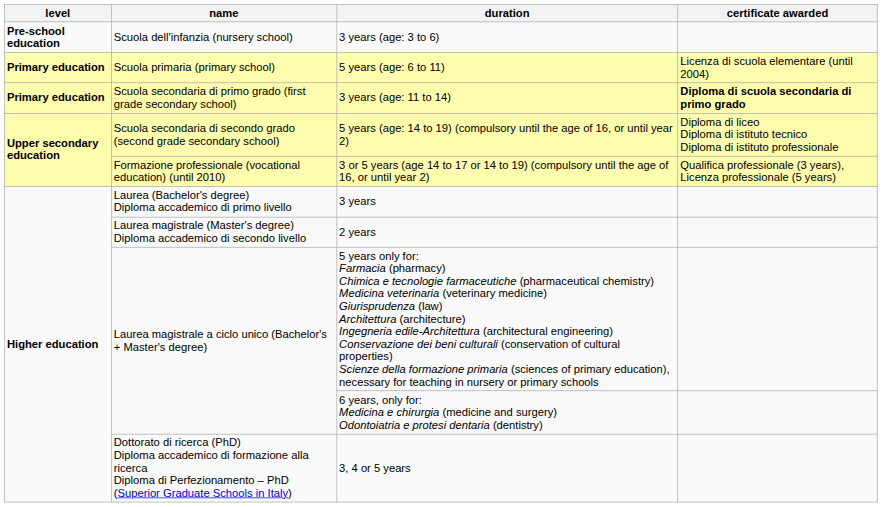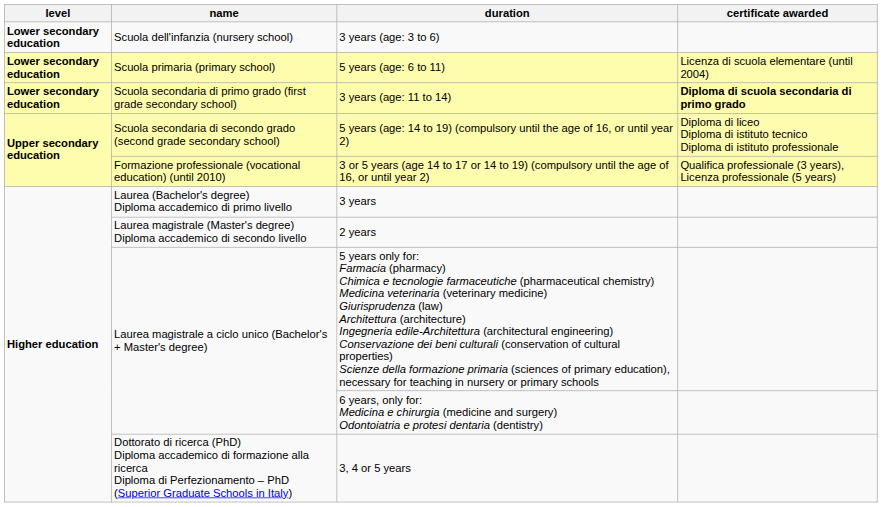3 years (age: 3 to 6) | level: Pre-school education -> Lower secondary education
5 years (age: 6 to 11) | level: Primary education -> Lower secondary education
3 years (age: 11 to 14) | level: Primary education -> Lower secondary education
